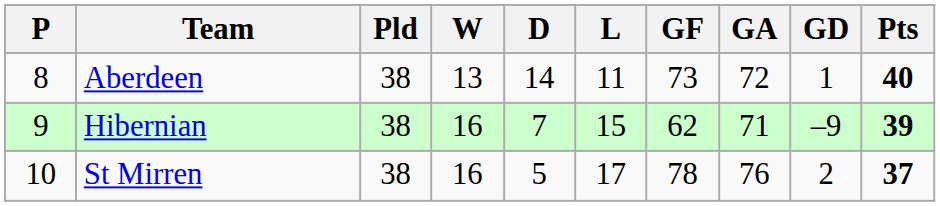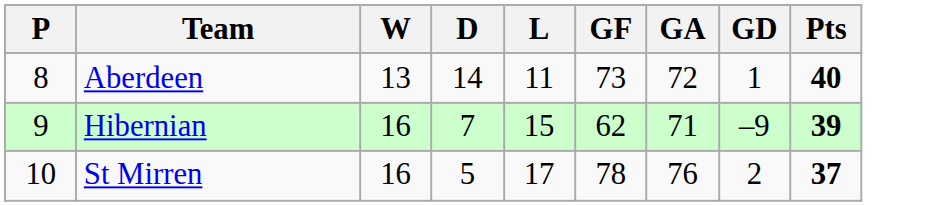- column: Pld | 38 | 38 | 38
